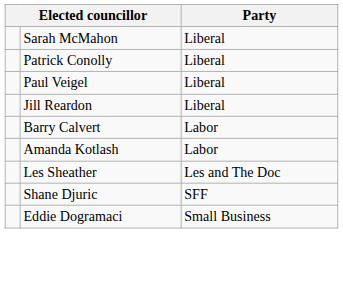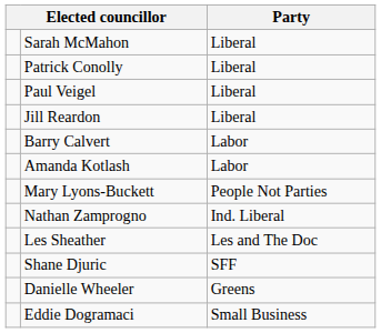+ row: Mary Lyons-Buckett | People Not Parties
+ row: Nathan Zamprogno | Ind. Liberal
+ row: Danielle Wheeler | Greens
